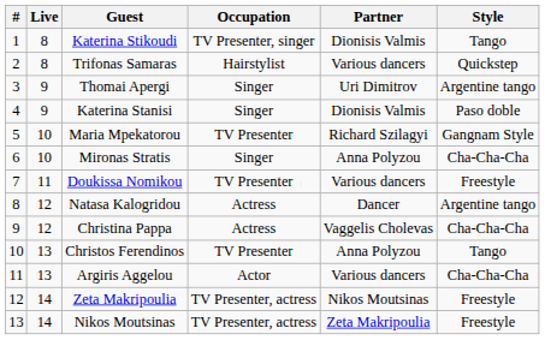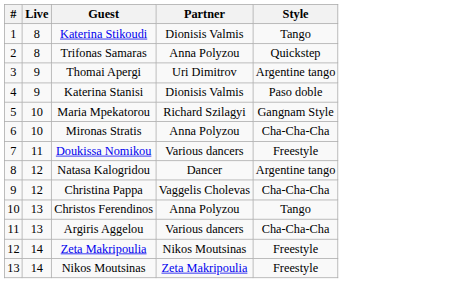- column: Occupation | TV Presenter, singer | Hairstylist | Singer | Singer | TV Presenter | Singer | TV Presenter | Actress | Actress | TV Presenter | Actor | TV Presenter, actress | TV Presenter, actress
Trifonas Samaras | Partner: Various dancers -> Anna Polyzou
